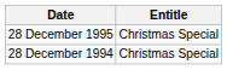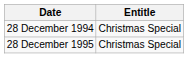rows swapped: 28 December 1994 <-> 28 December 1995
